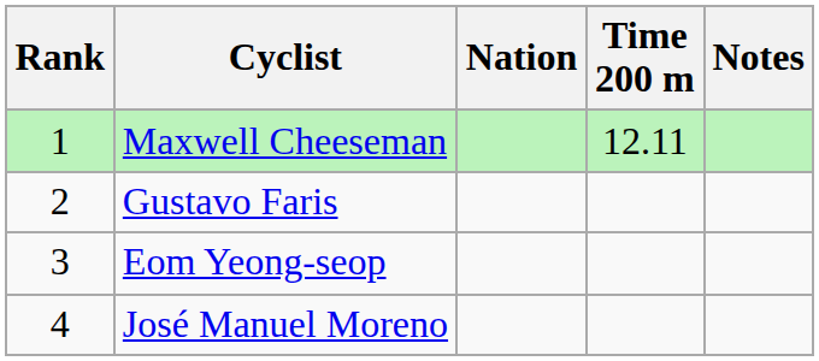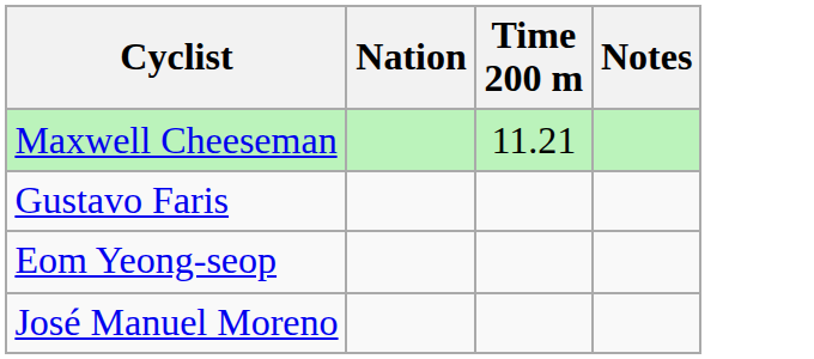- column: Rank | 1 | 2 | 3 | 4
Maxwell Cheeseman | Time 200 m: 12.11 -> 11.21
